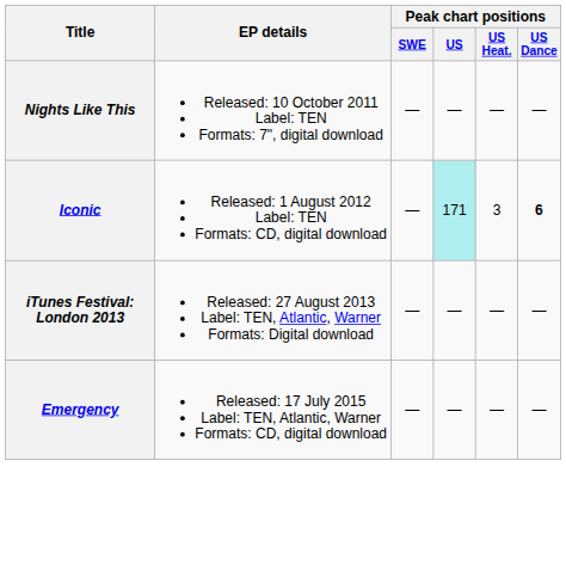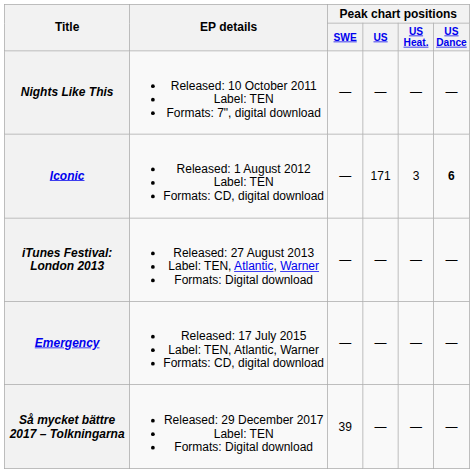Iconic | Peak chart positions / US: paleturquoise background -> no background
+ row: Så mycket bättre 2017 – Tolkningarna | Released: 29 December 2017 Label: TEN Formats: Digital download | 39 | — | — | —
